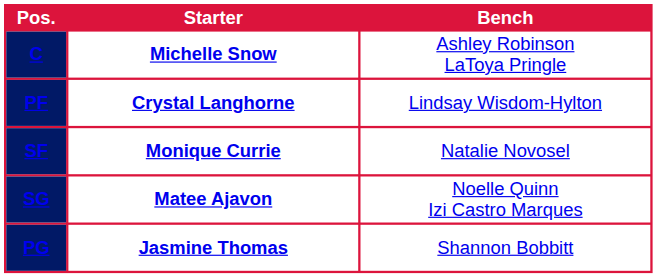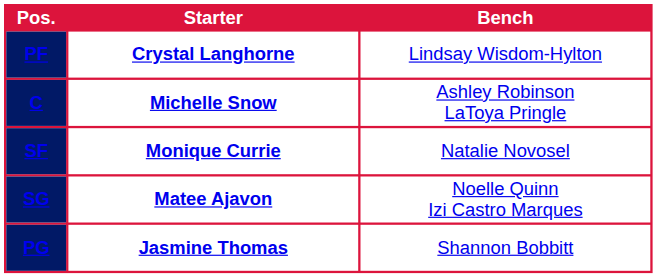rows swapped: C <-> PF
